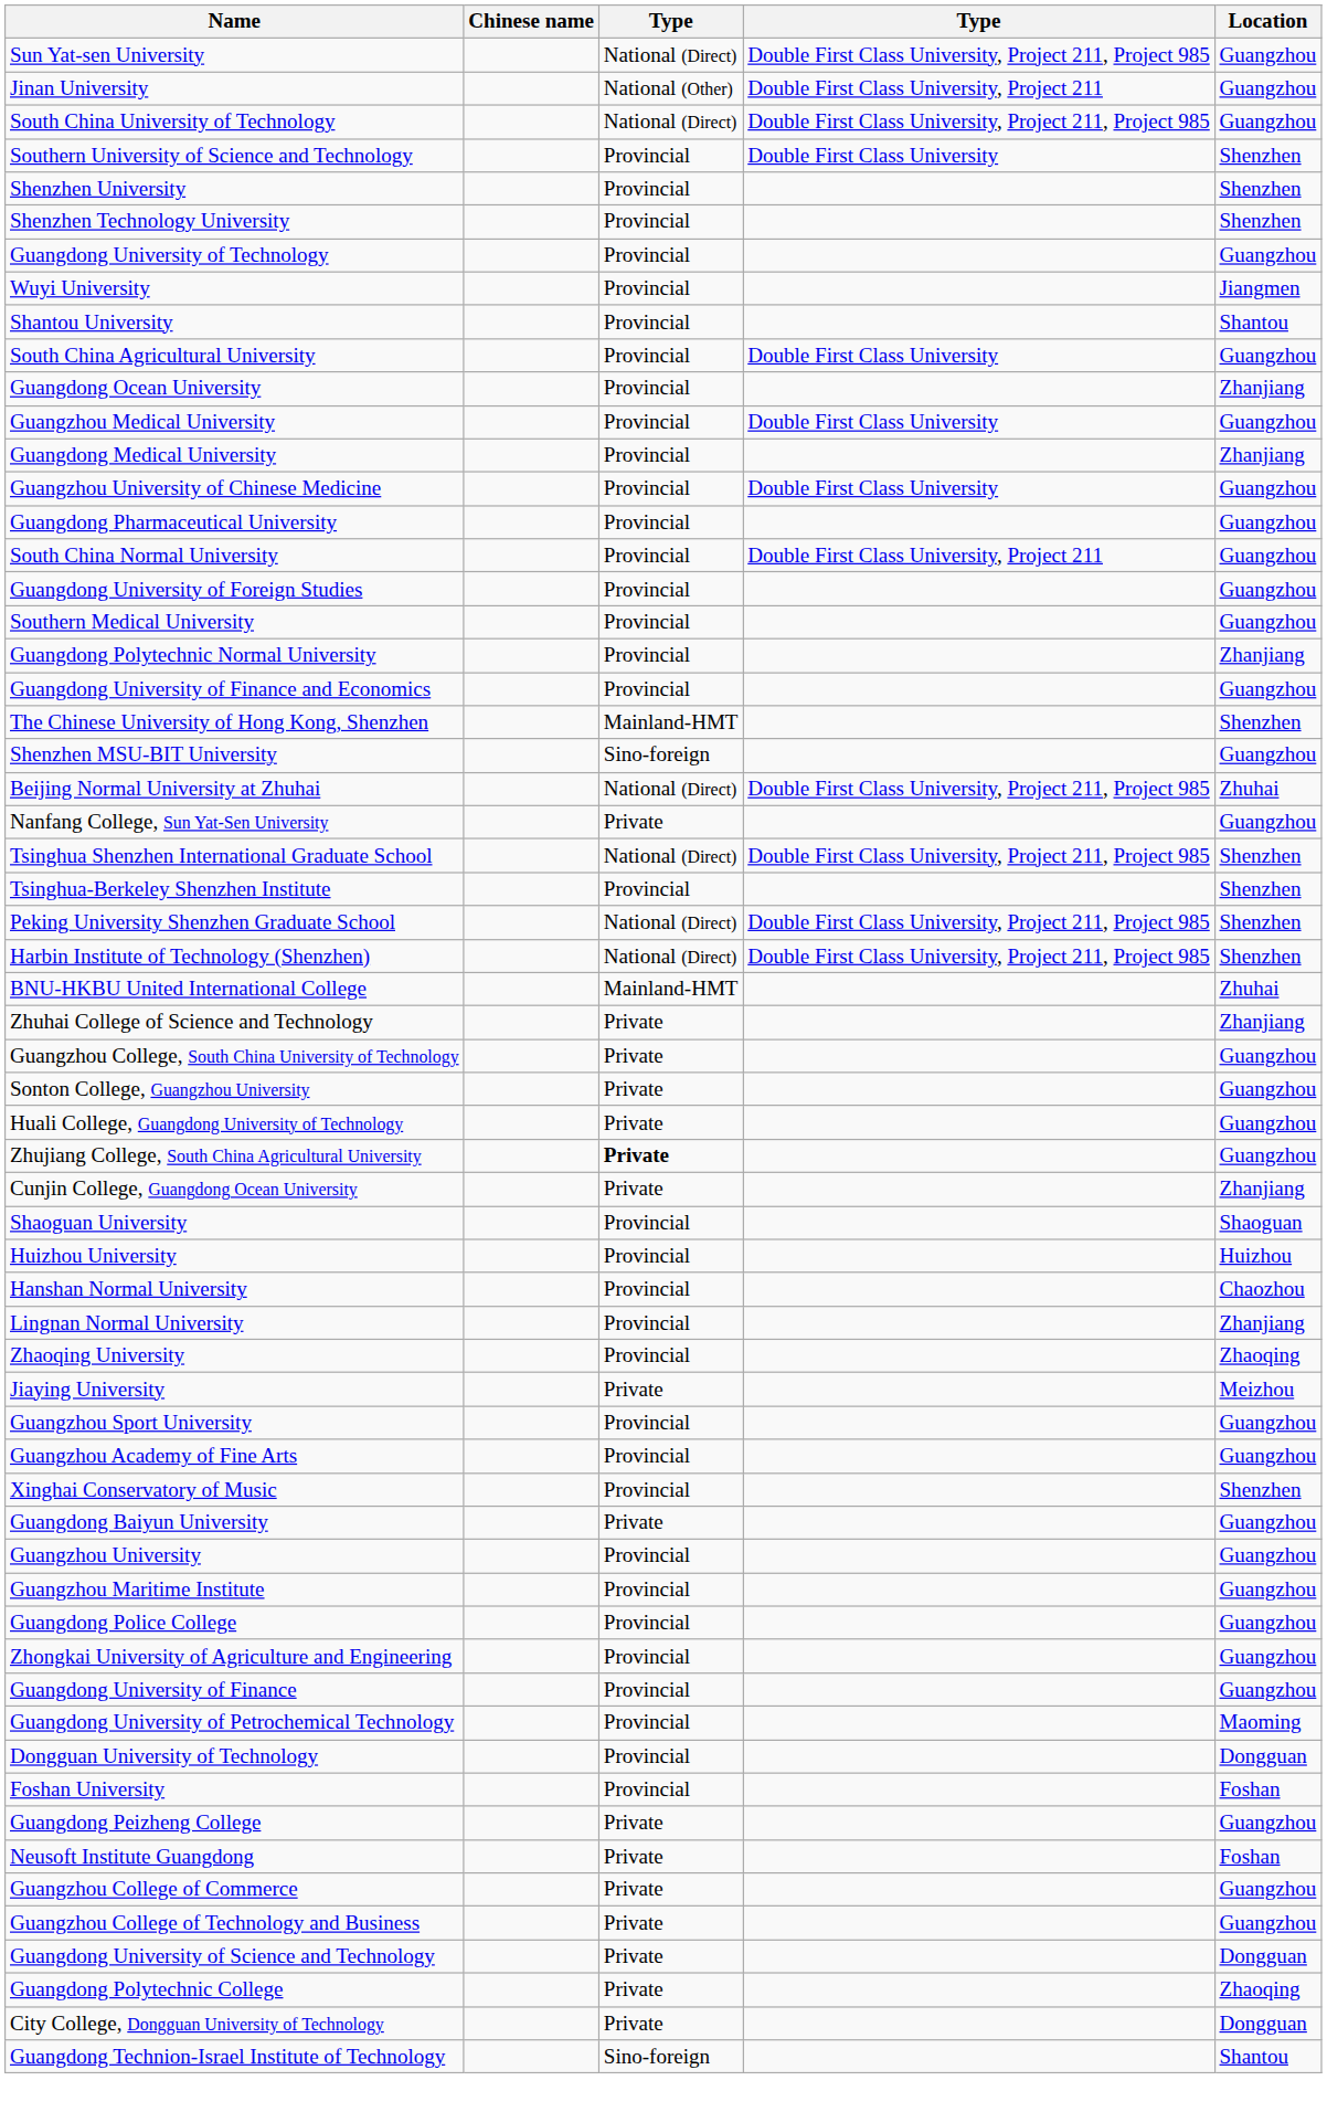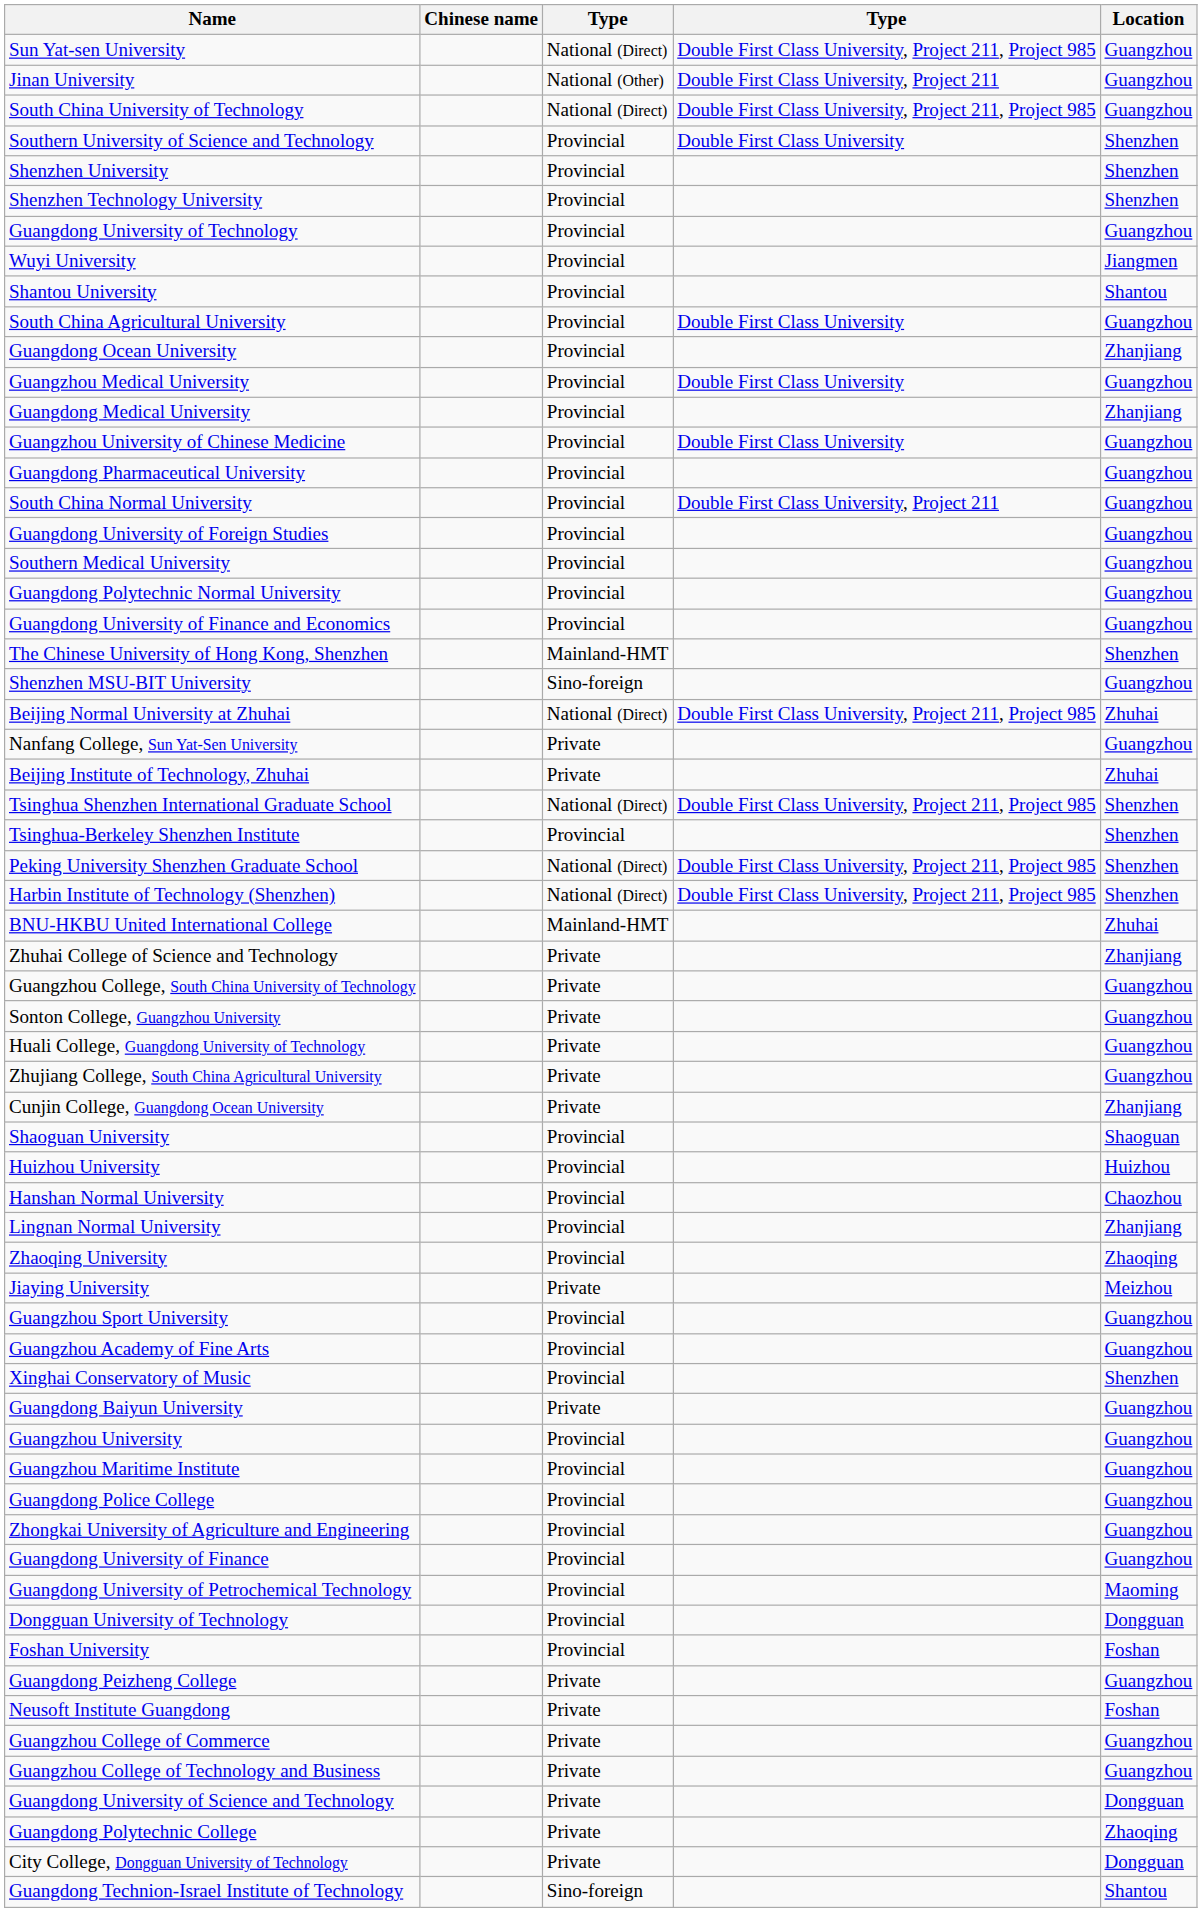Guangdong Polytechnic Normal University | Location: Zhanjiang -> Guangzhou
+ row: Beijing Institute of Technology, Zhuhai | Private | Zhuhai
Zhujiang College, South China Agricultural University | column 3: bold -> normal
